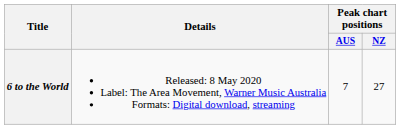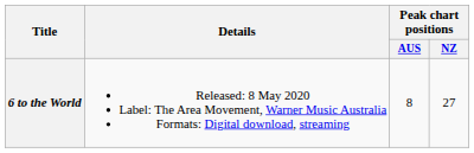6 to the World | Peak chart positions / AUS: 7 -> 8
